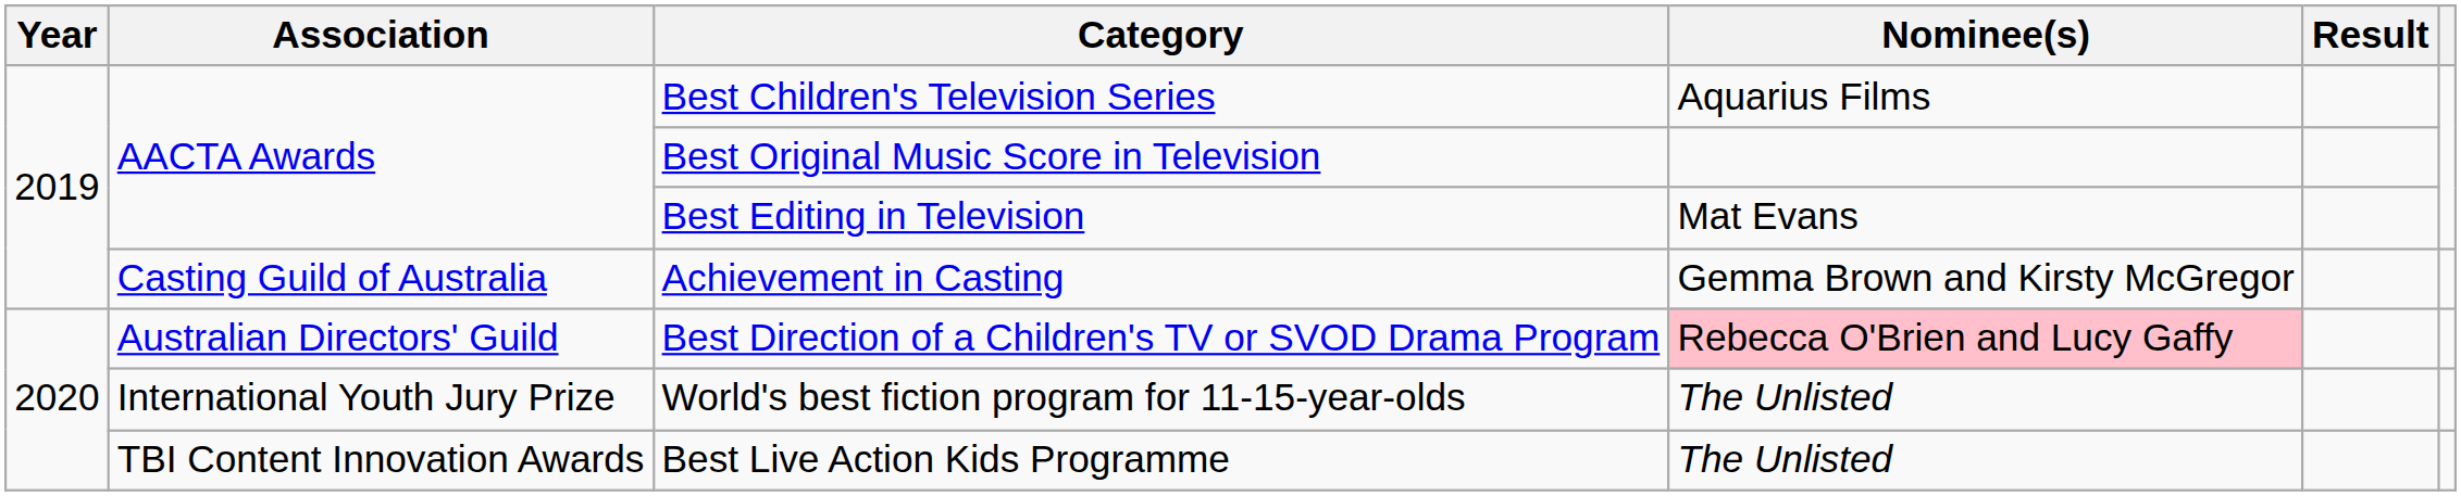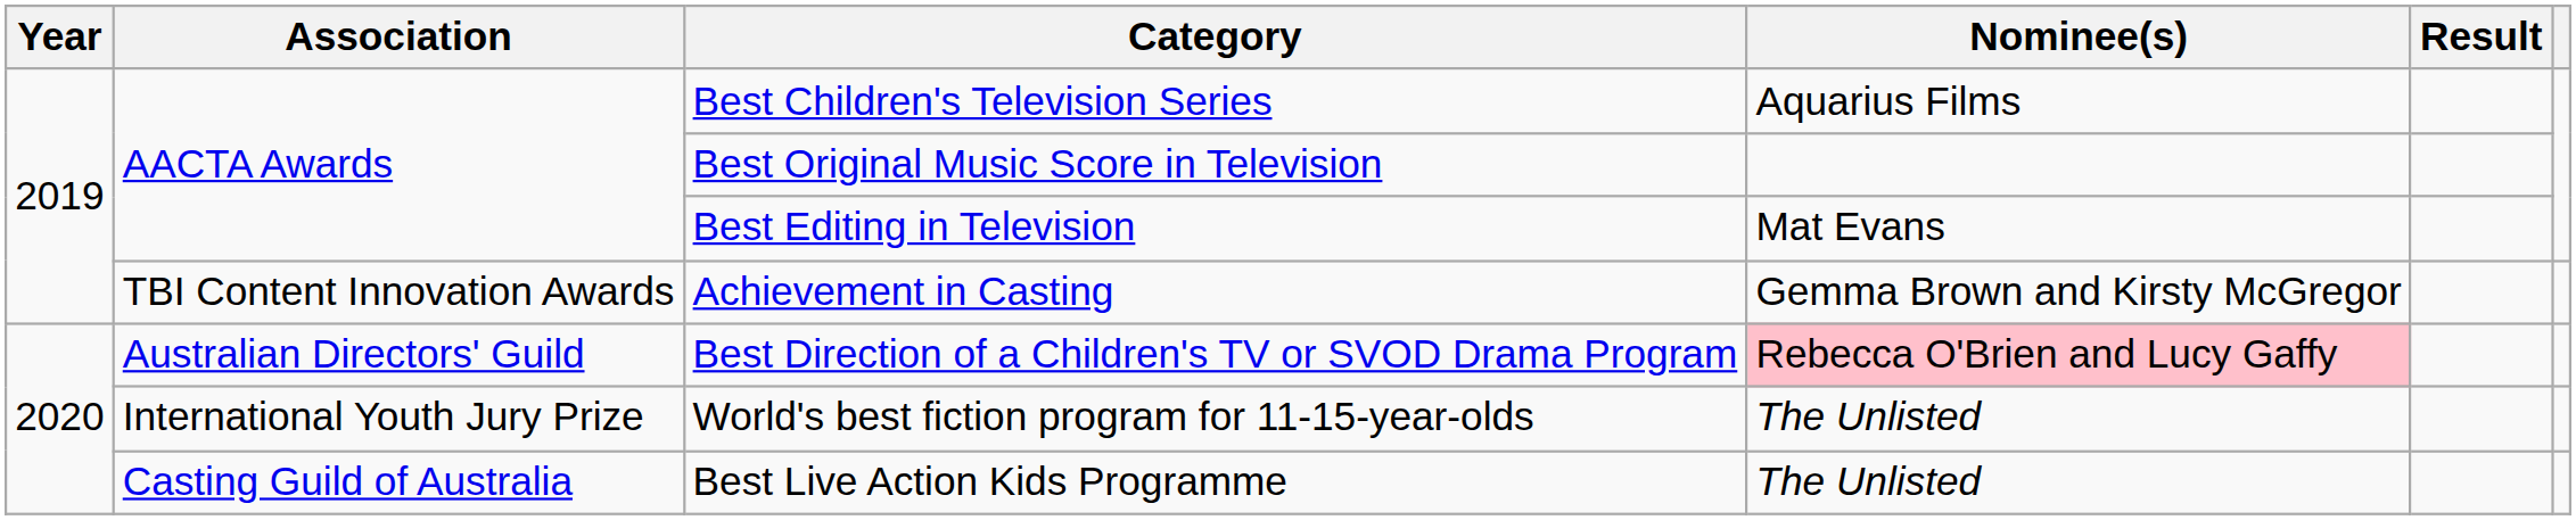Achievement in Casting | Association: Casting Guild of Australia -> TBI Content Innovation Awards
Best Live Action Kids Programme | Association: TBI Content Innovation Awards -> Casting Guild of Australia
